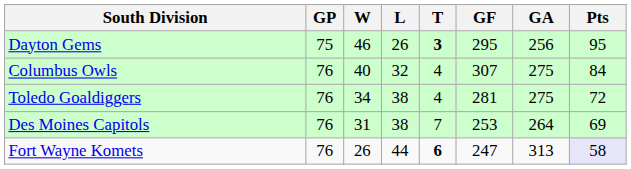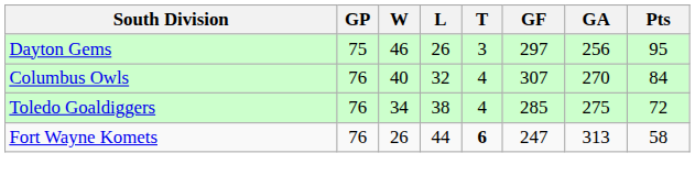Dayton Gems | T: bold -> normal
Dayton Gems | GF: 295 -> 297
Columbus Owls | GA: 275 -> 270
Toledo Goaldiggers | GF: 281 -> 285
- row: Des Moines Capitols | 76 | 31 | 38 | 7 | 253 | 264 | 69
Fort Wayne Komets | Pts: lavender background -> no background
